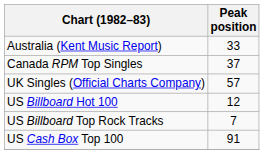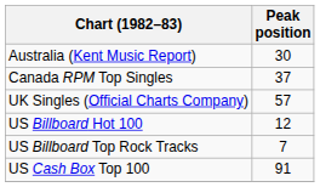Australia (Kent Music Report) | Peak position: 33 -> 30
